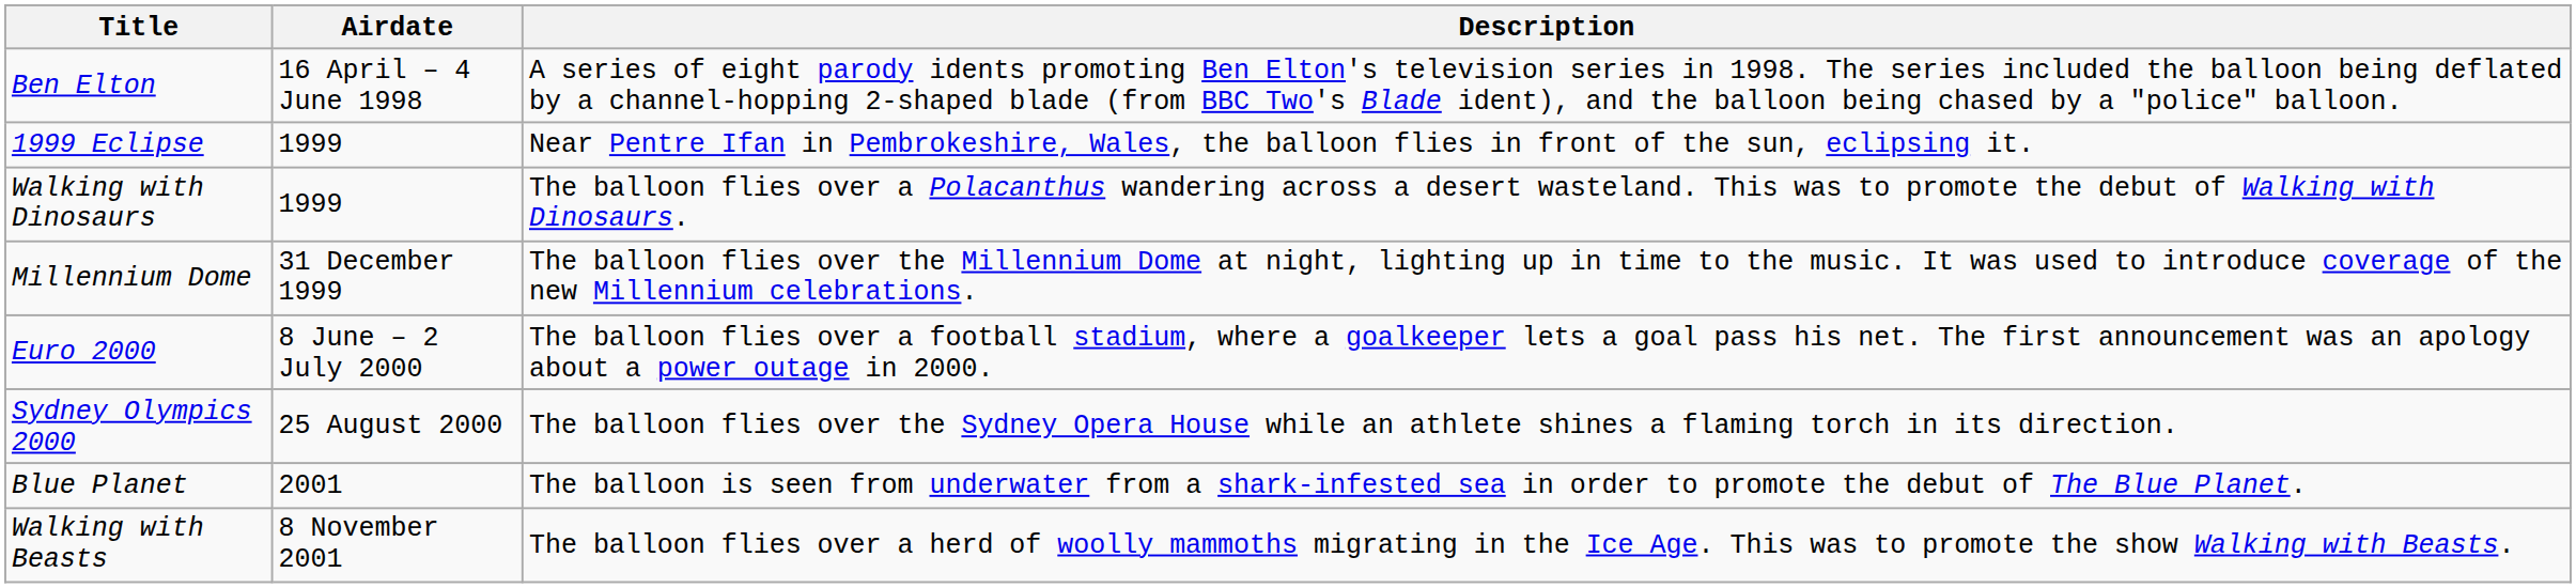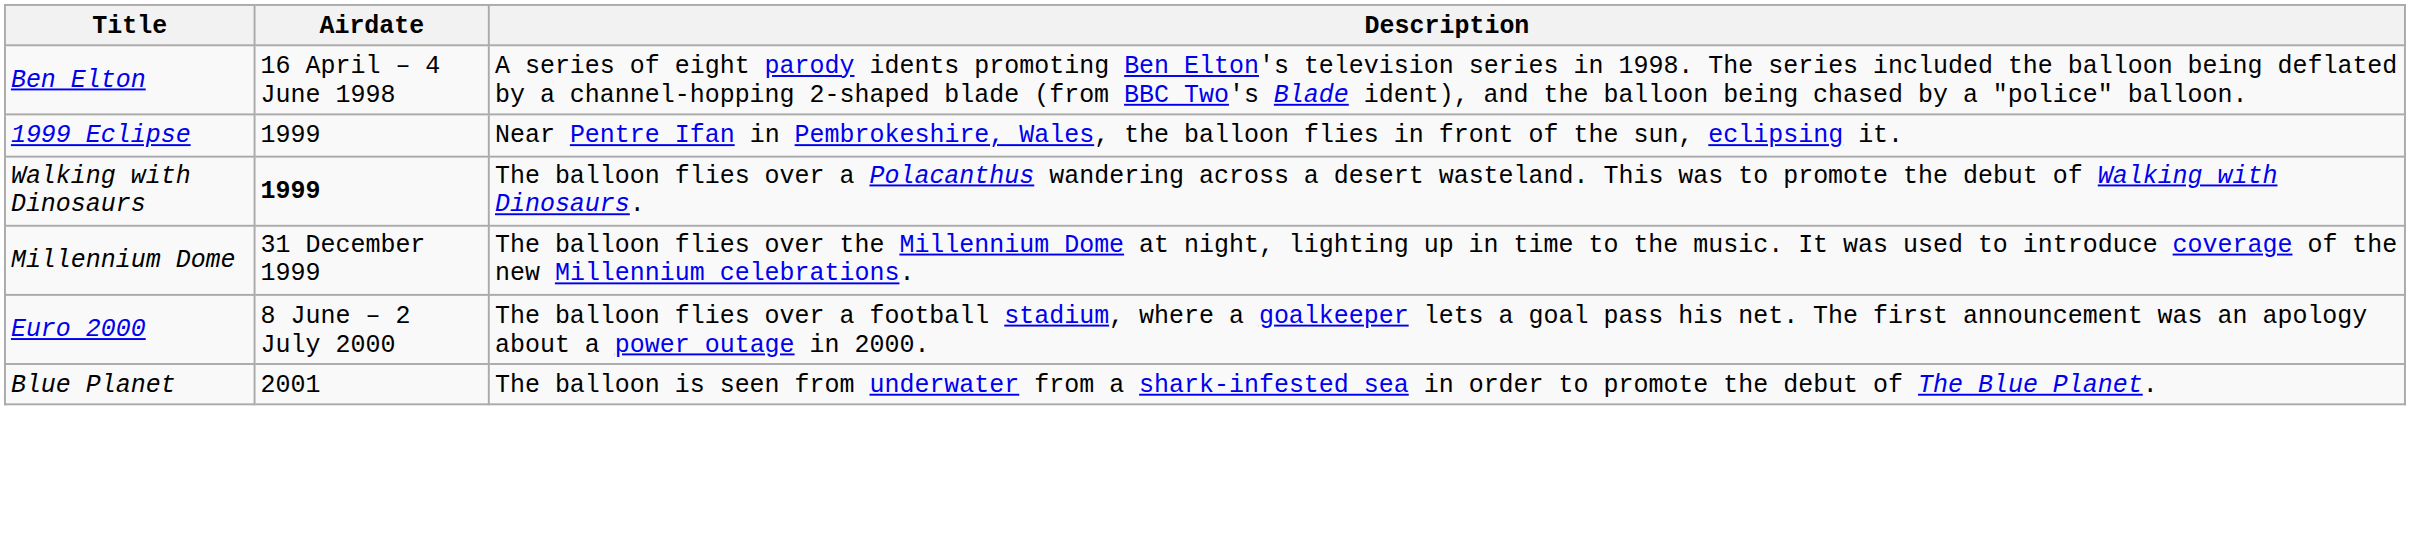Walking with Dinosaurs | Airdate: normal -> bold
- row: Sydney Olympics 2000 | 25 August 2000 | The balloon flies over the Sydney Opera House while an athlete shines a flaming torch in its direction.
- row: Walking with Beasts | 8 November 2001 | The balloon flies over a herd of woolly mammoths migrating in the Ice Age. This was to promote the show Walking with Beasts.
